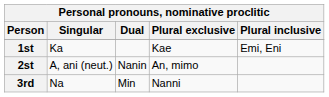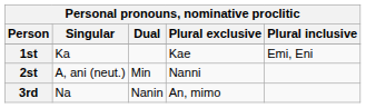2st | Dual: Nanin -> Min
2st | Plural exclusive: An, mimo -> Nanni
3rd | Dual: Min -> Nanin
3rd | Plural exclusive: Nanni -> An, mimo
